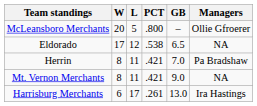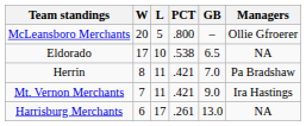Eldorado | L: 12 -> 10
Mt. Vernon Merchants | W: 8 -> 7
Mt. Vernon Merchants | Managers: NA -> Ira Hastings
Harrisburg Merchants | Managers: Ira Hastings -> NA
